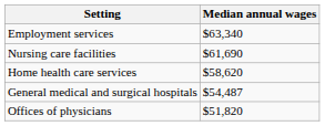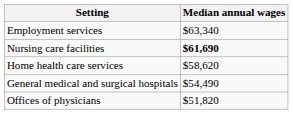Nursing care facilities | Median annual wages: normal -> bold
General medical and surgical hospitals | Median annual wages: $54,487 -> $54,490
